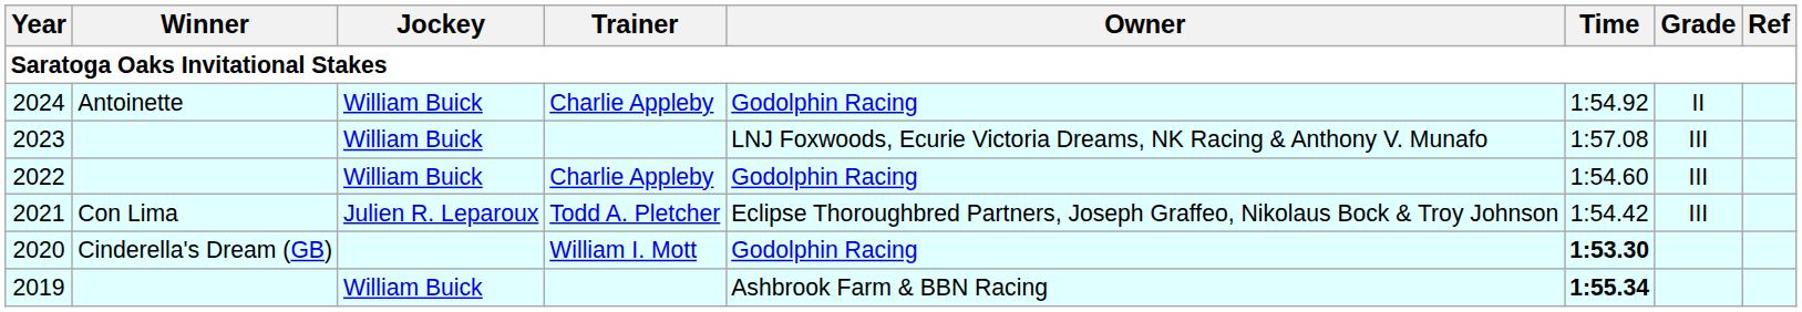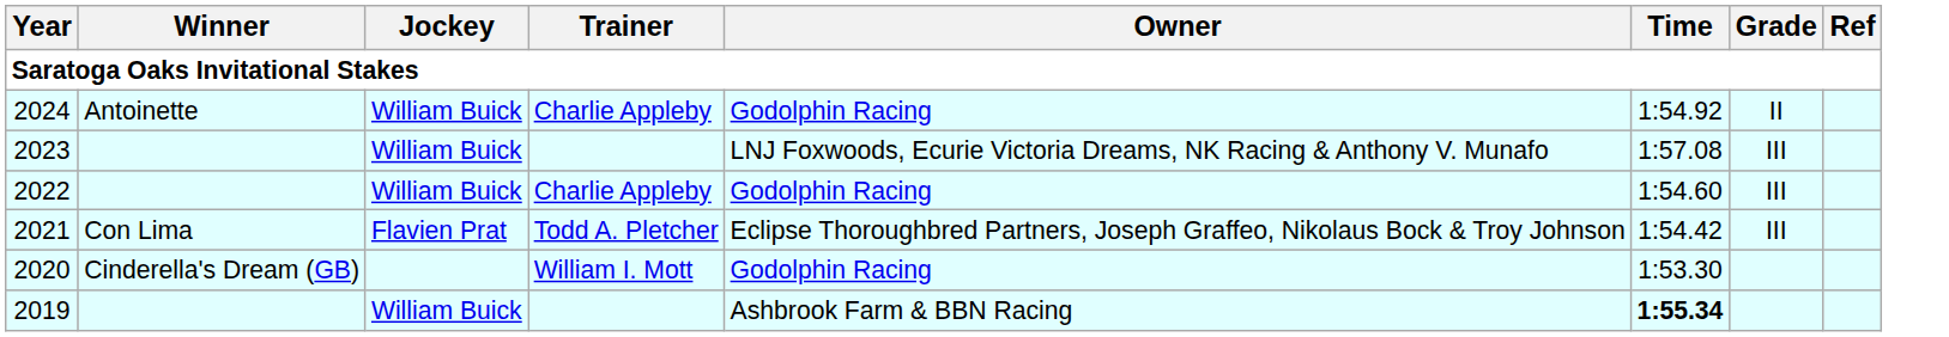2021 | Jockey: Julien R. Leparoux -> Flavien Prat
2020 | Time: bold -> normal
